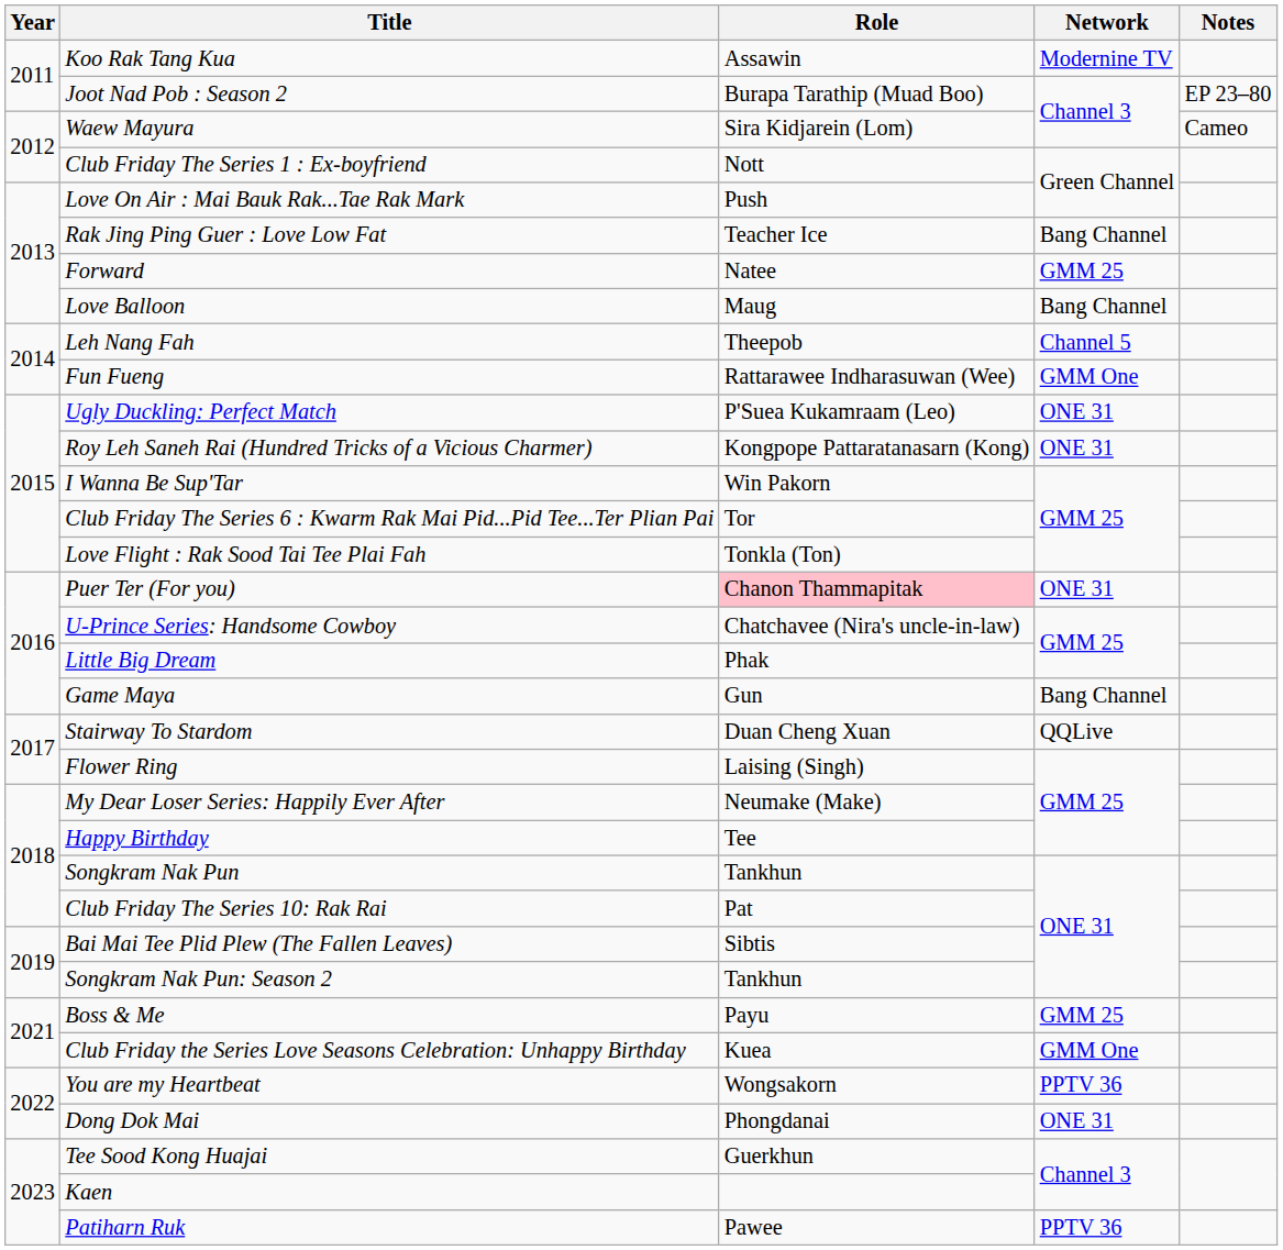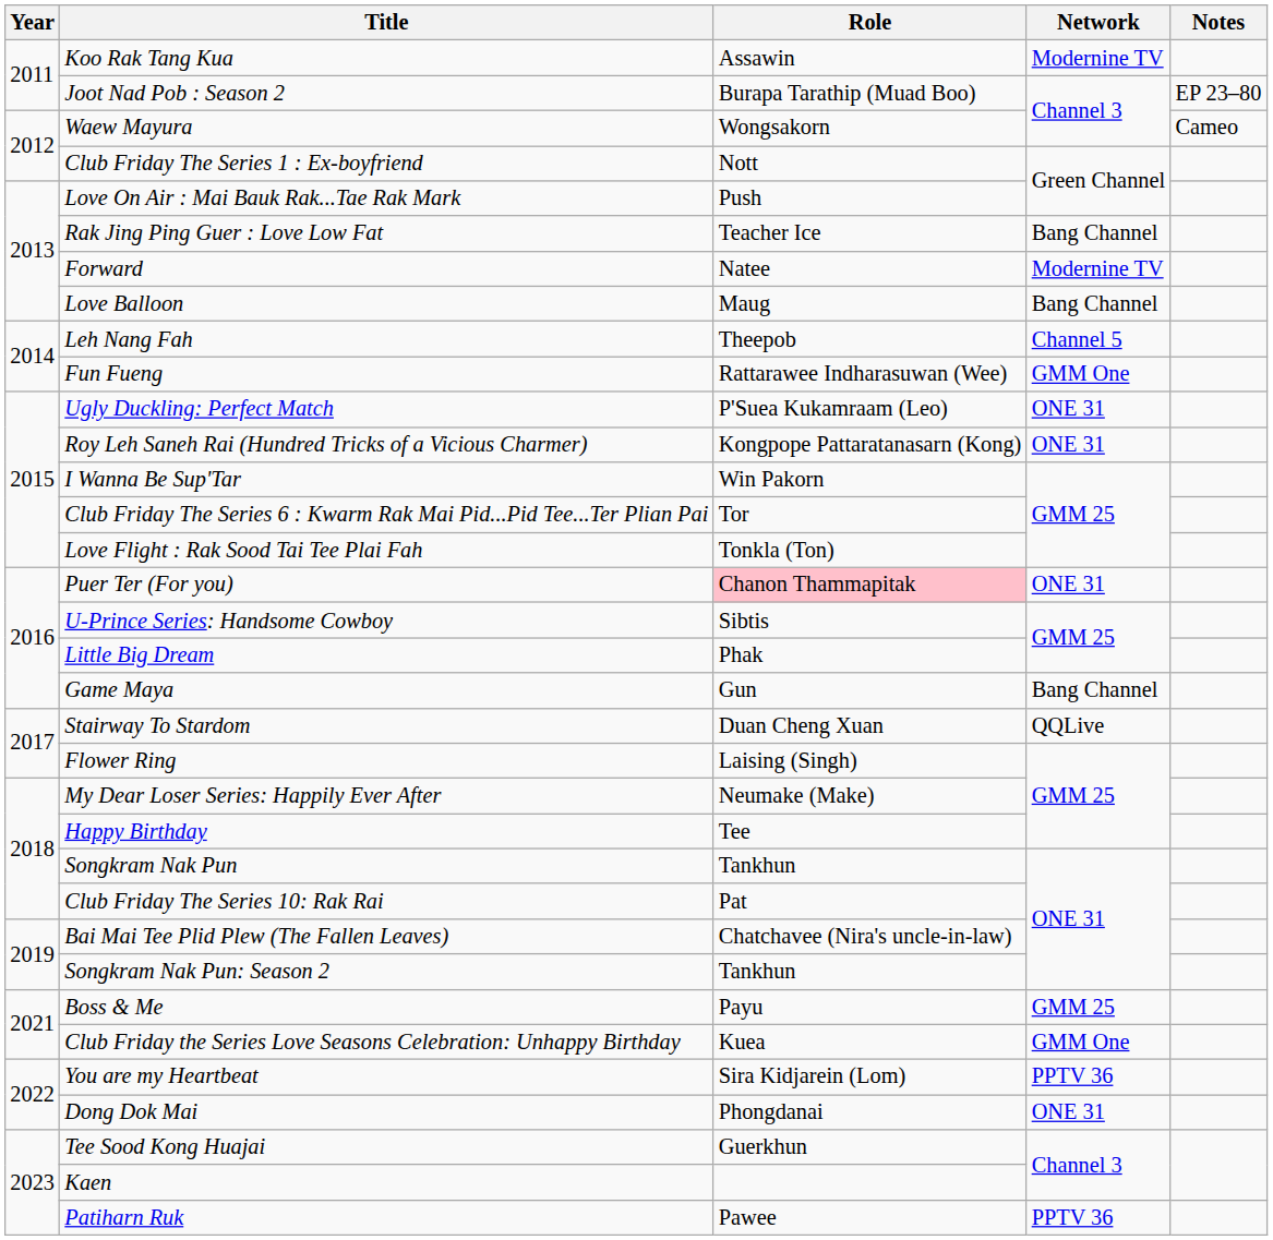Waew Mayura | Role: Sira Kidjarein (Lom) -> Wongsakorn
Forward | Network: GMM 25 -> Modernine TV
U-Prince Series: Handsome Cowboy | Role: Chatchavee (Nira's uncle-in-law) -> Sibtis
Bai Mai Tee Plid Plew (The Fallen Leaves) | Role: Sibtis -> Chatchavee (Nira's uncle-in-law)
You are my Heartbeat | Role: Wongsakorn -> Sira Kidjarein (Lom)
